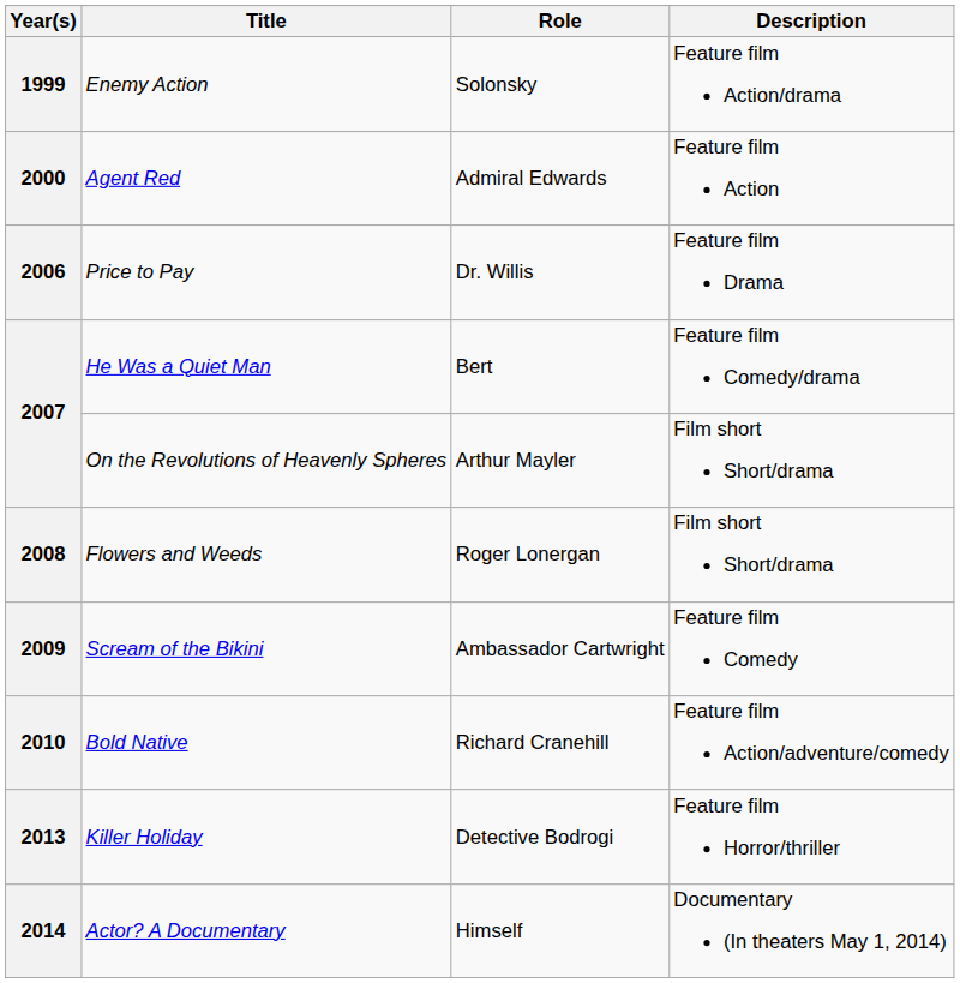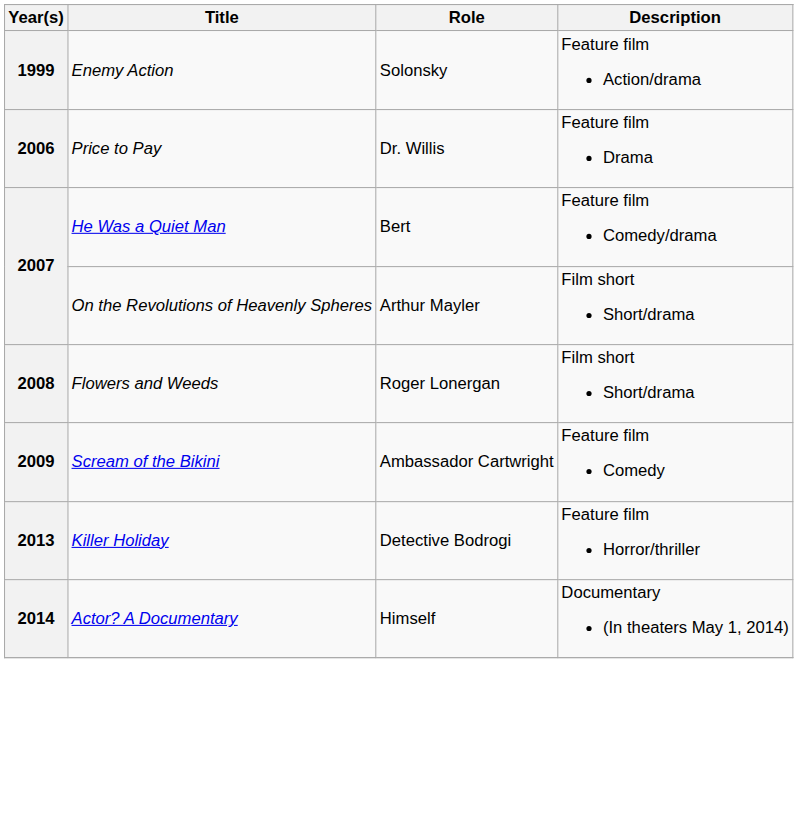- row: 2000 | Agent Red | Admiral Edwards | Feature film Action
- row: 2010 | Bold Native | Richard Cranehill | Feature film Action/adventure/comedy
